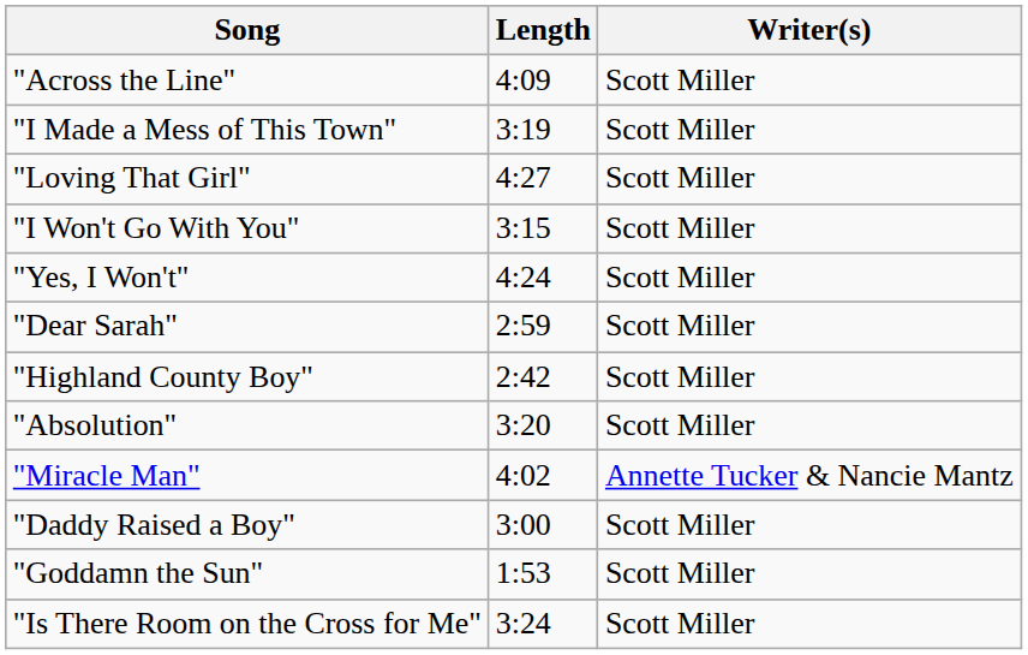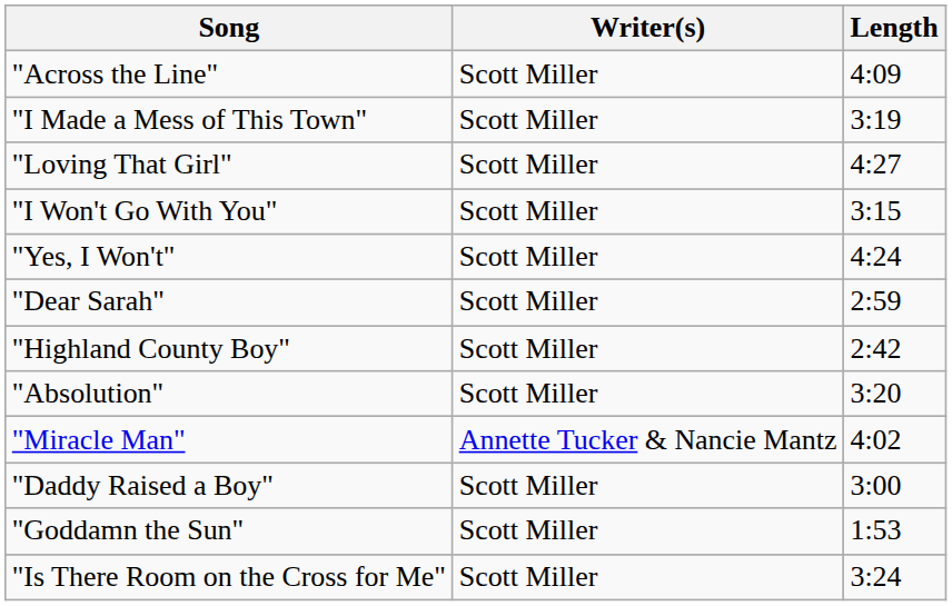columns swapped: Writer(s) <-> Length
